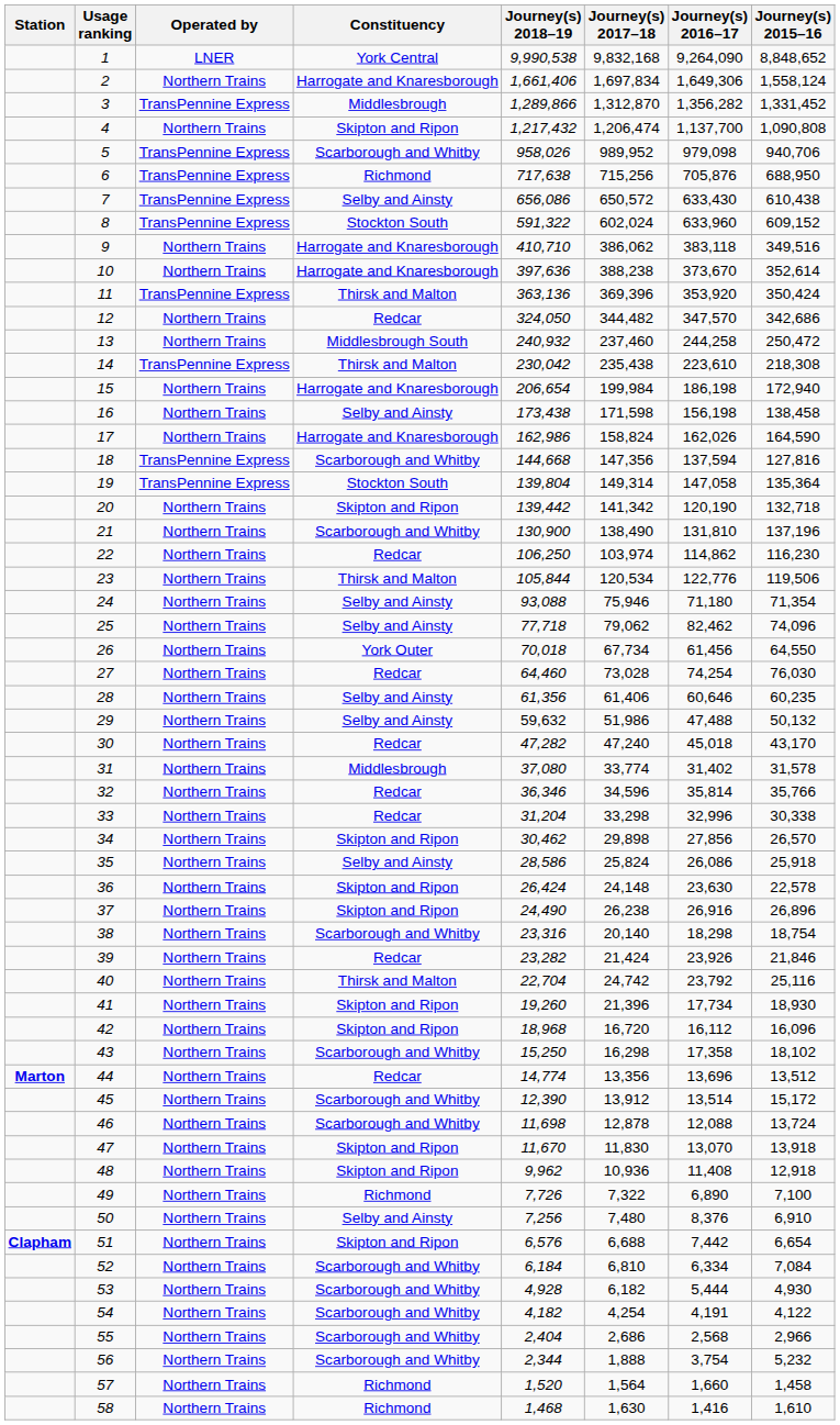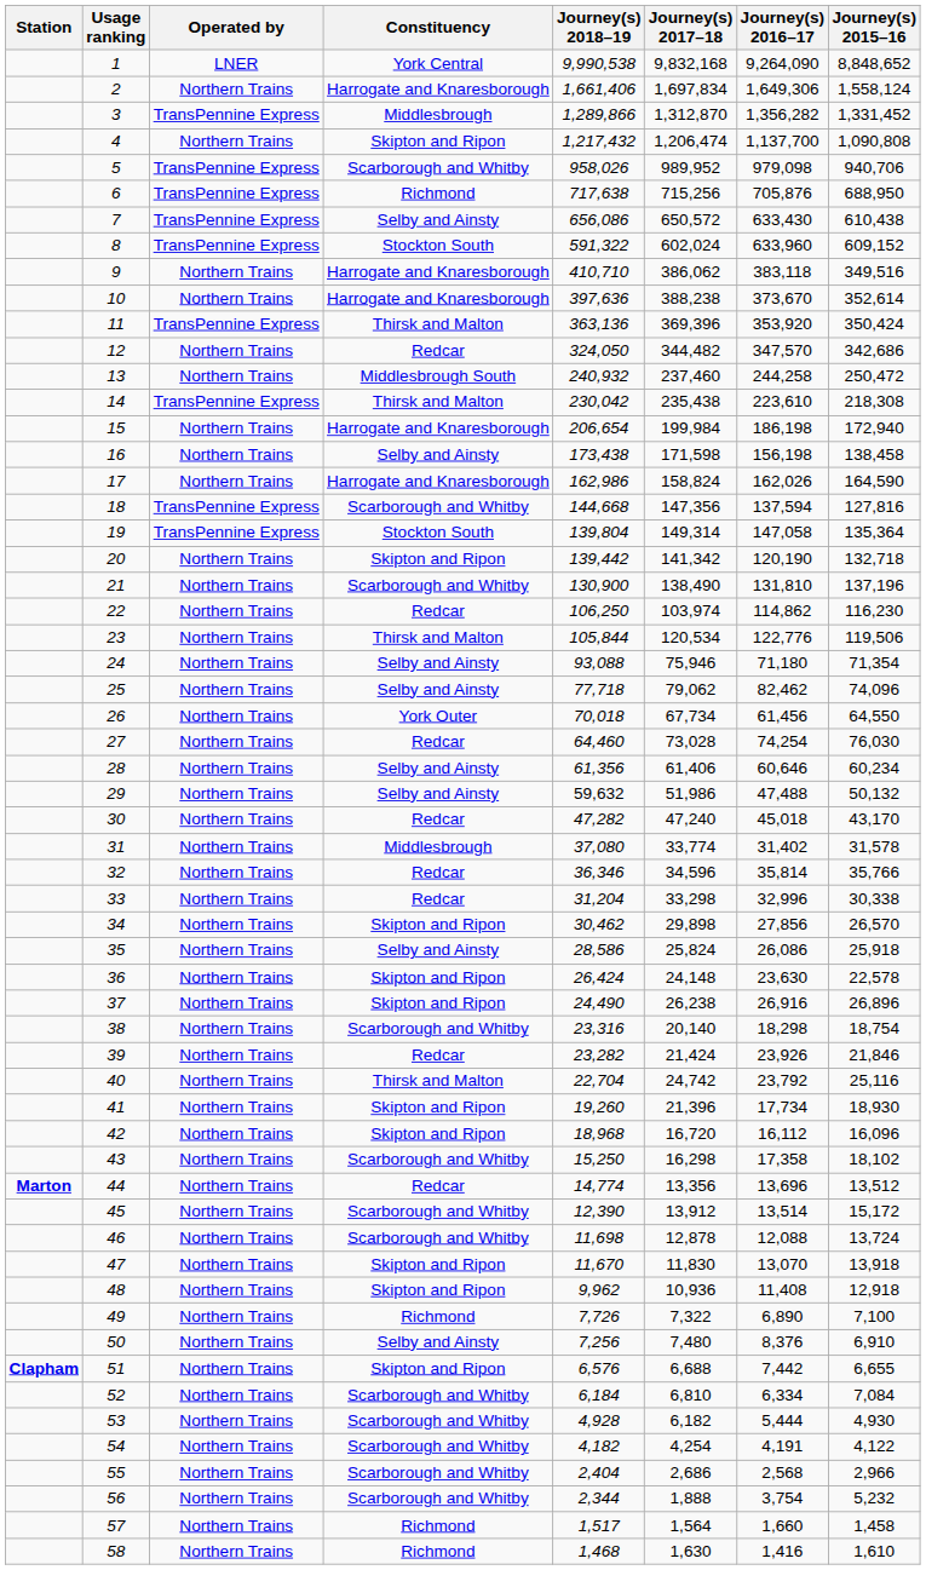28 | Journey(s) 2015–16: 60,235 -> 60,234
51 | Journey(s) 2015–16: 6,654 -> 6,655
57 | Journey(s) 2018–19: 1,520 -> 1,517
